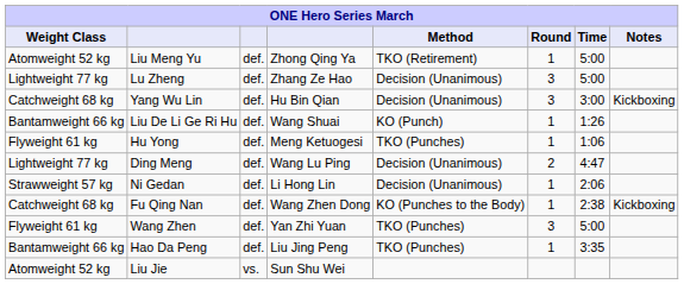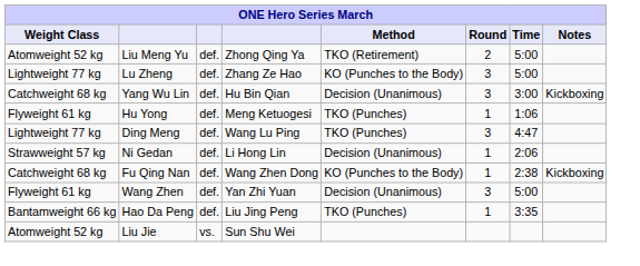Liu Meng Yu | Round: 1 -> 2
Lu Zheng | Method: Decision (Unanimous) -> KO (Punches to the Body)
- row: Bantamweight 66 kg | Liu De Li Ge Ri Hu | def. | Wang Shuai | KO (Punch) | 1 | 1:26
Ding Meng | Method: Decision (Unanimous) -> TKO (Punches)
Ding Meng | Round: 2 -> 3
Wang Zhen | Method: TKO (Punches) -> Decision (Unanimous)
